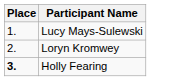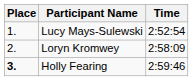+ column: Time | 2:52:54 | 2:58:09 | 2:59:46
